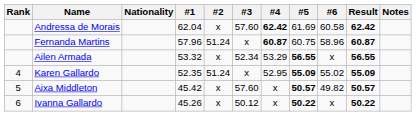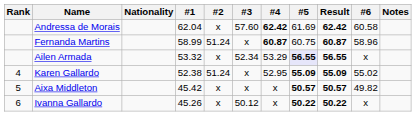columns swapped: #6 <-> Result
Fernanda Martins | #1: 57.96 -> 58.99
Ailen Armada | #5: no background -> lavender background
Karen Gallardo | #1: 52.35 -> 52.38
Aixa Middleton | #3: 57.60 -> x
